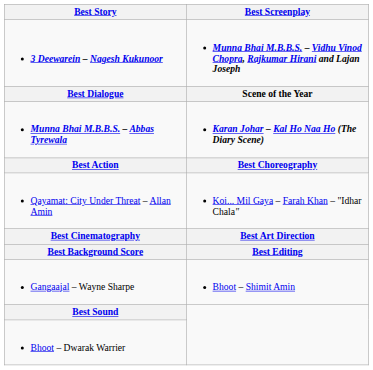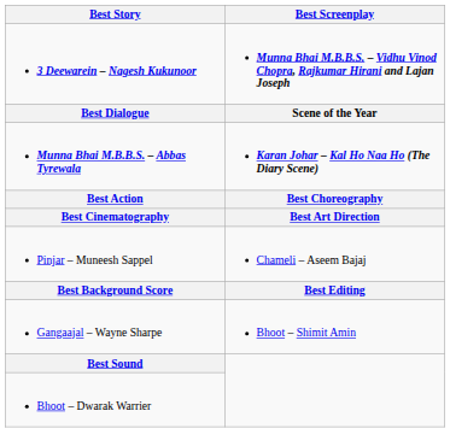- row: Qayamat: City Under Threat – Allan Amin | Koi... Mil Gaya – Farah Khan – "Idhar Chala"
+ row: Pinjar – Muneesh Sappel | Chameli – Aseem Bajaj
